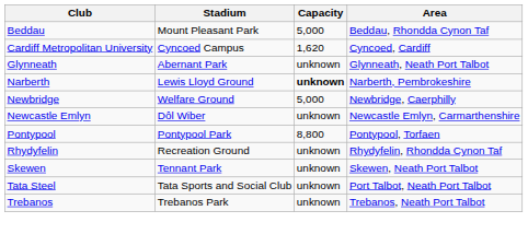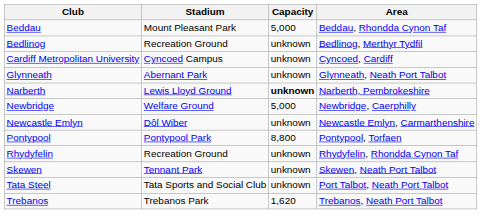+ row: Bedlinog | Recreation Ground | unknown | Bedlinog, Merthyr Tydfil
Cardiff Metropolitan University | Capacity: 1,620 -> unknown
Trebanos | Capacity: unknown -> 1,620
